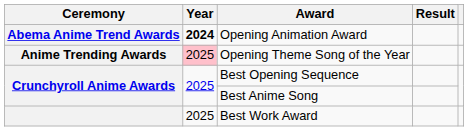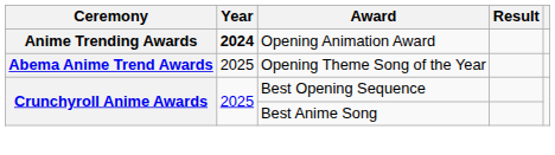Opening Animation Award | Ceremony: Abema Anime Trend Awards -> Anime Trending Awards
Opening Theme Song of the Year | Ceremony: Anime Trending Awards -> Abema Anime Trend Awards
Opening Theme Song of the Year | Year: pink background -> no background
- row: 2025 | Best Work Award
